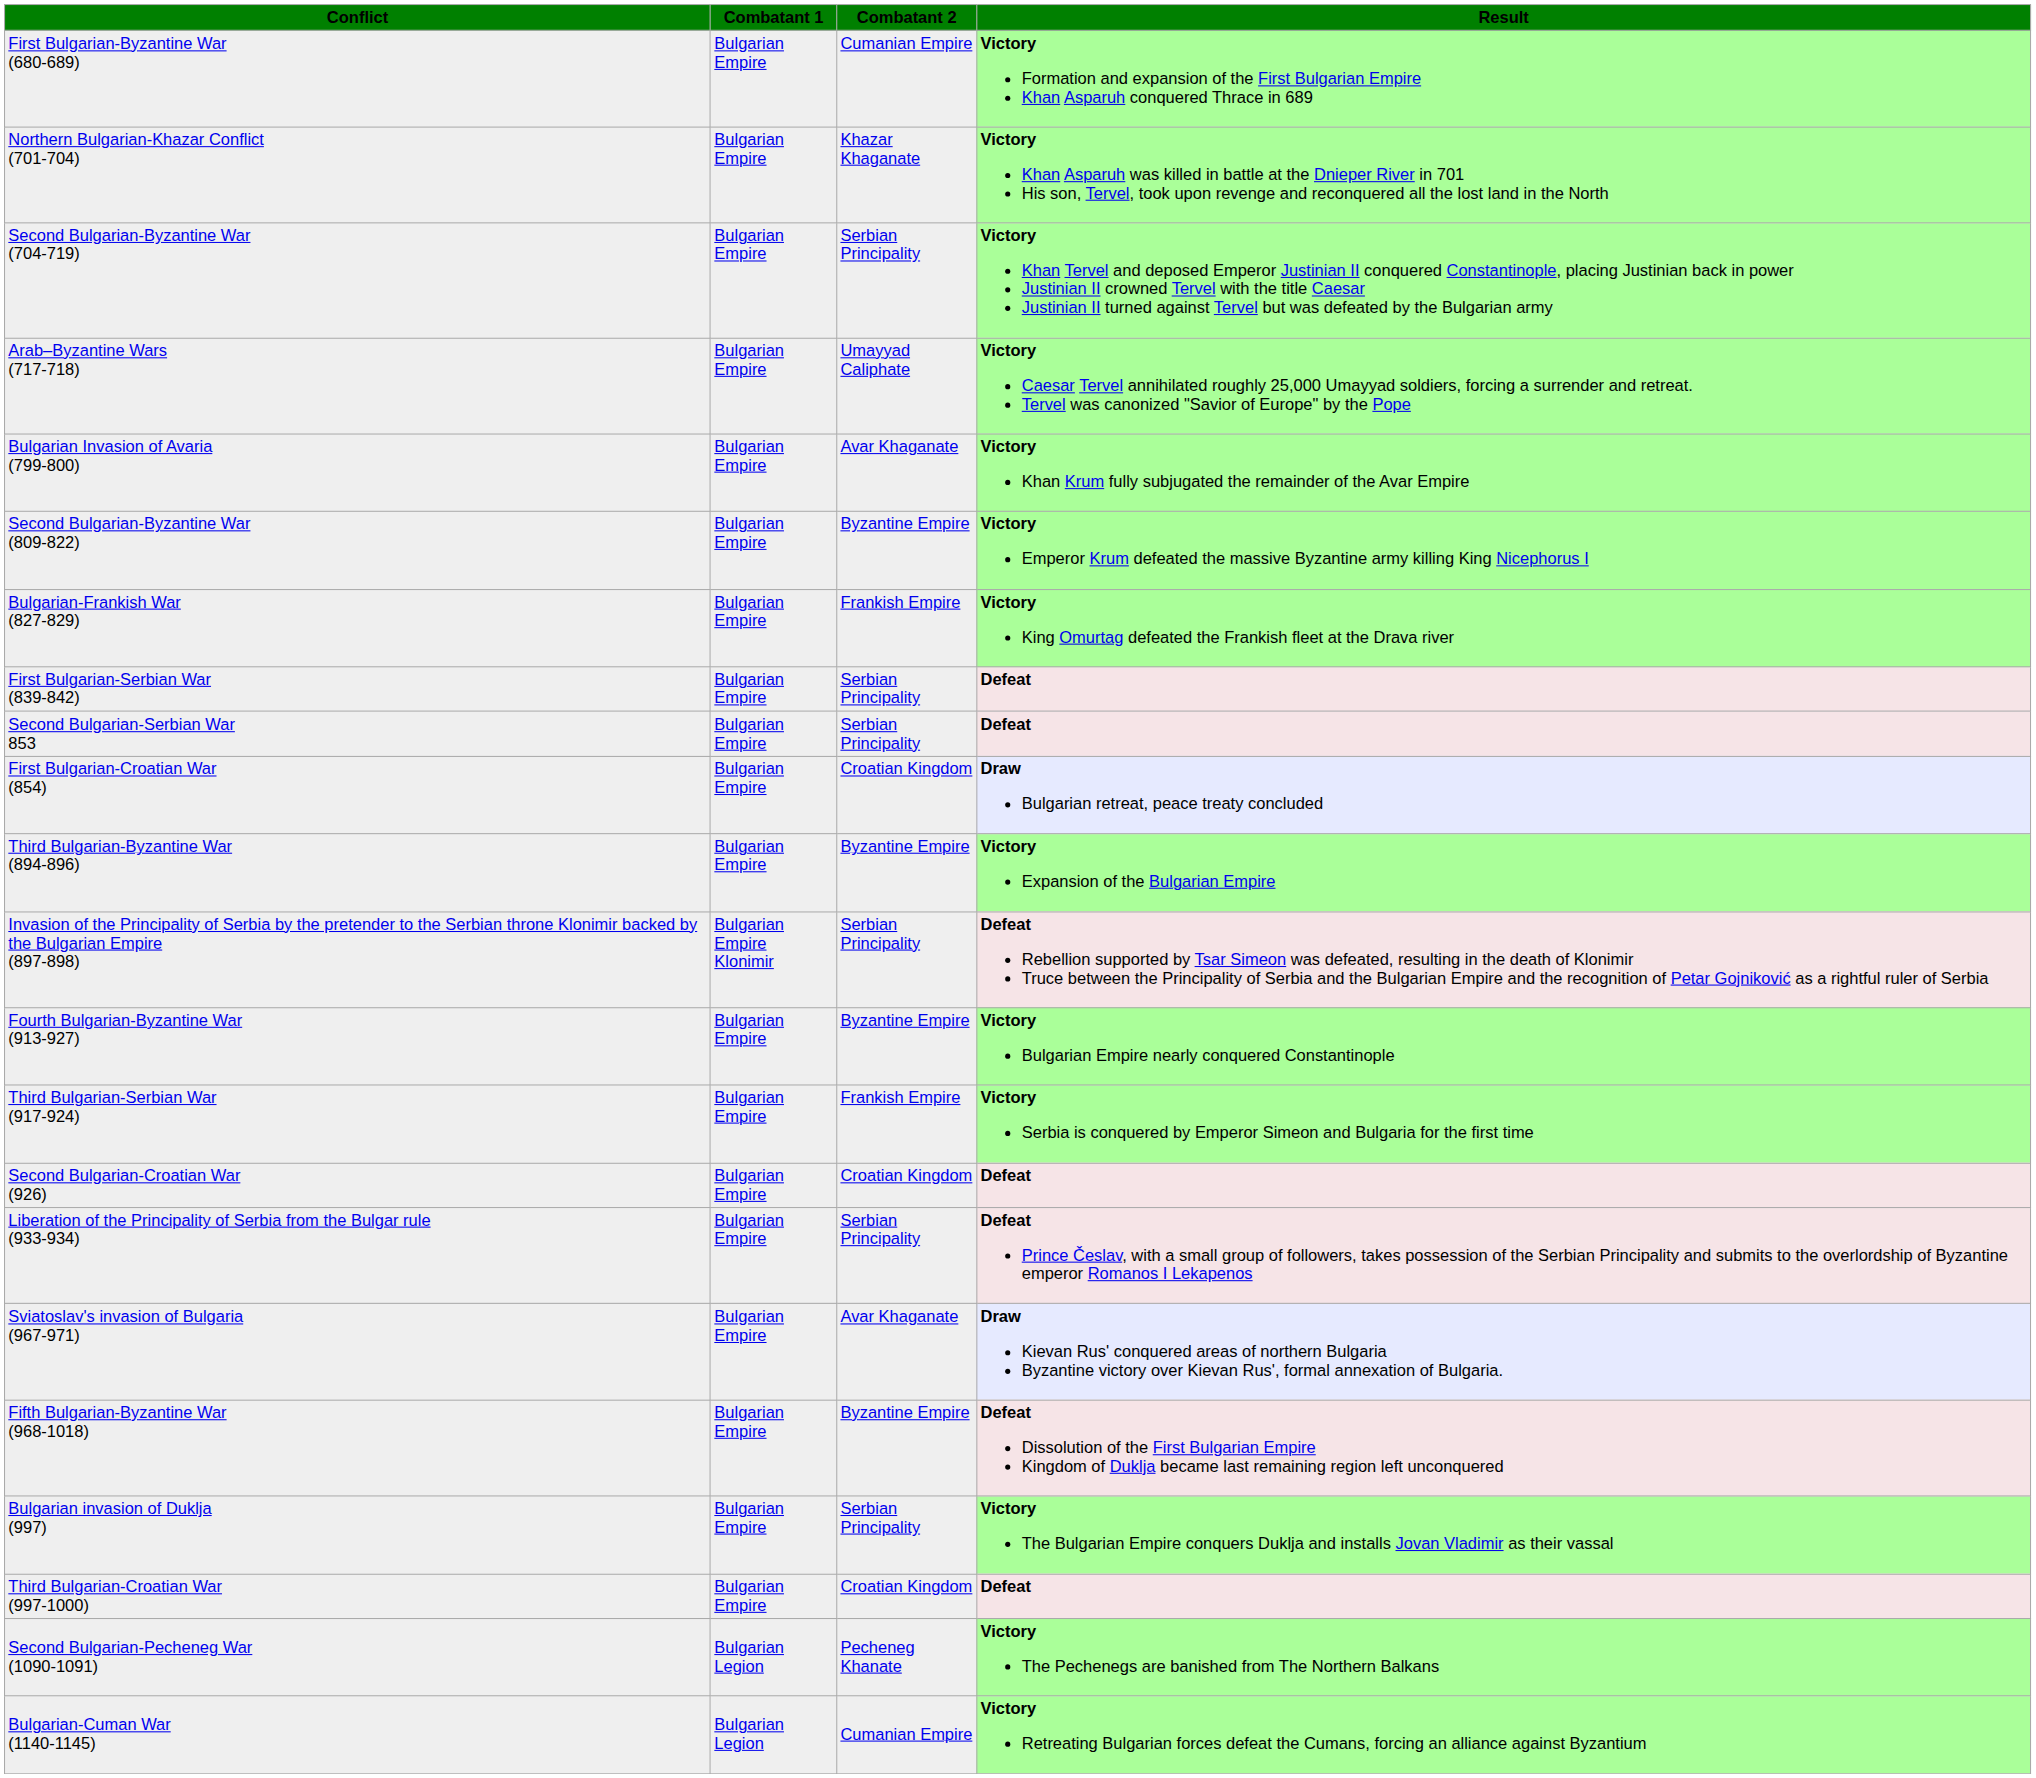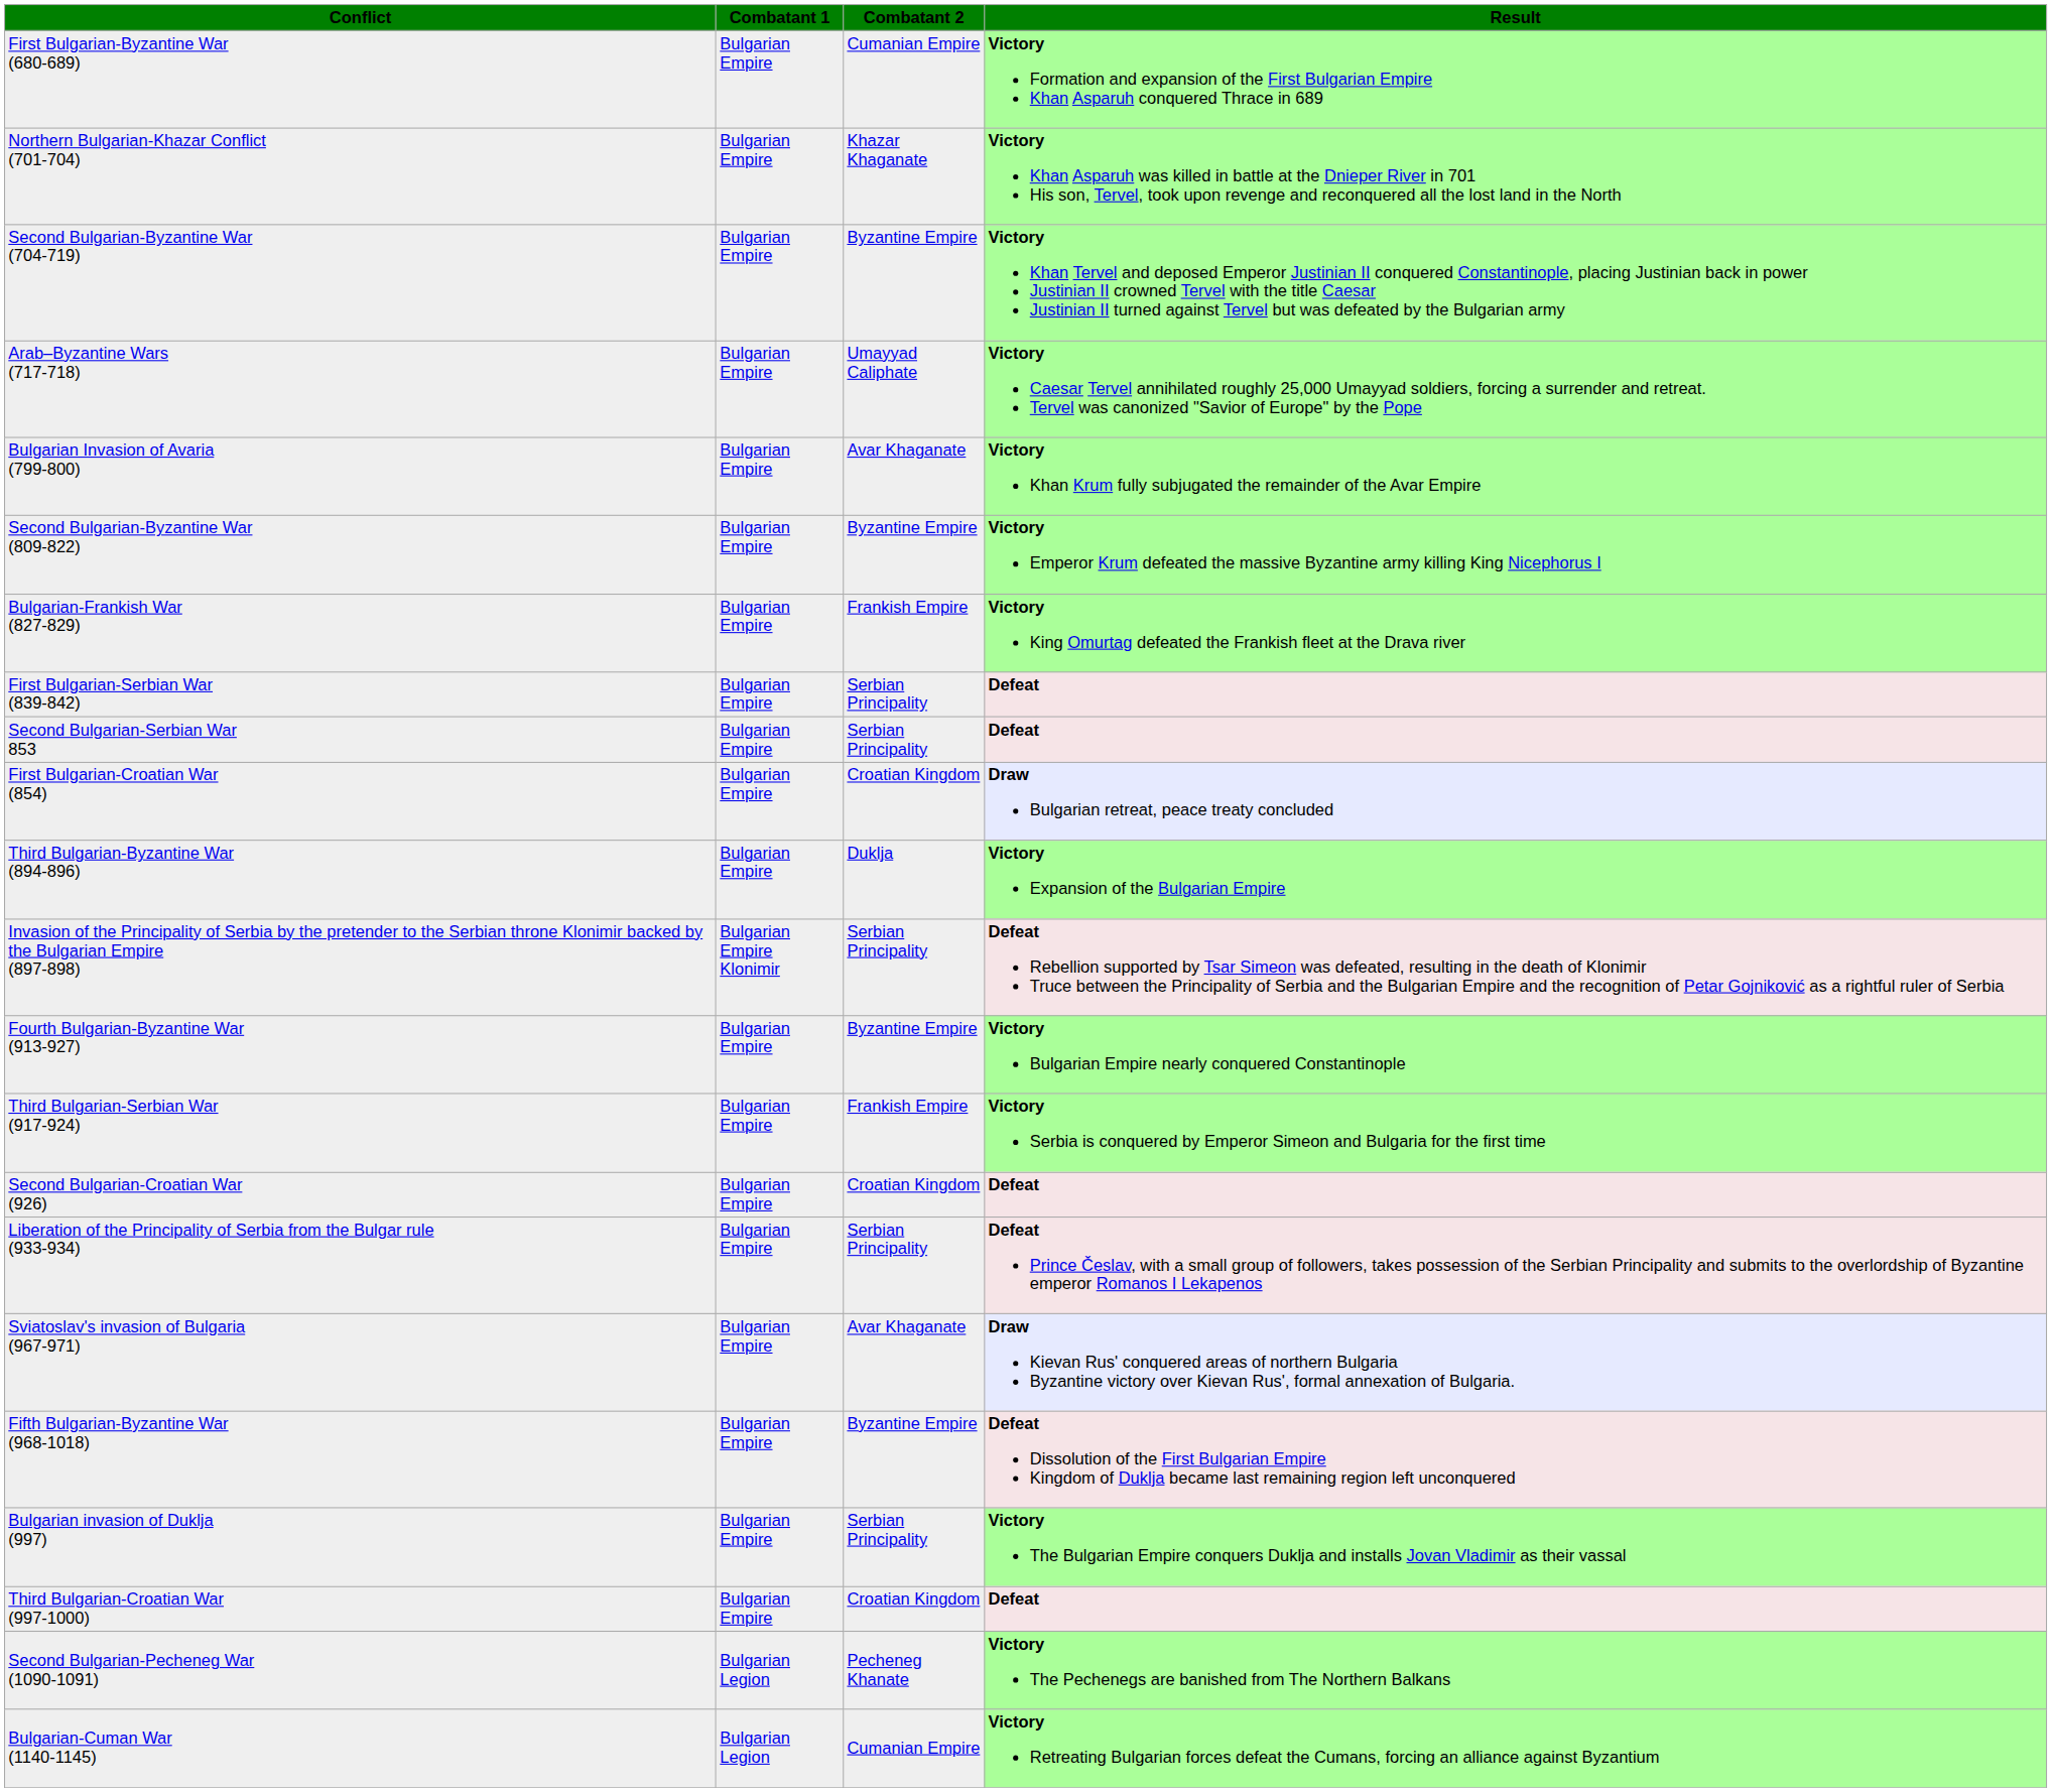Second Bulgarian-Byzantine War (704-719) | Combatant 2: Serbian Principality -> Byzantine Empire
Third Bulgarian-Byzantine War (894-896) | Combatant 2: Byzantine Empire -> Duklja
